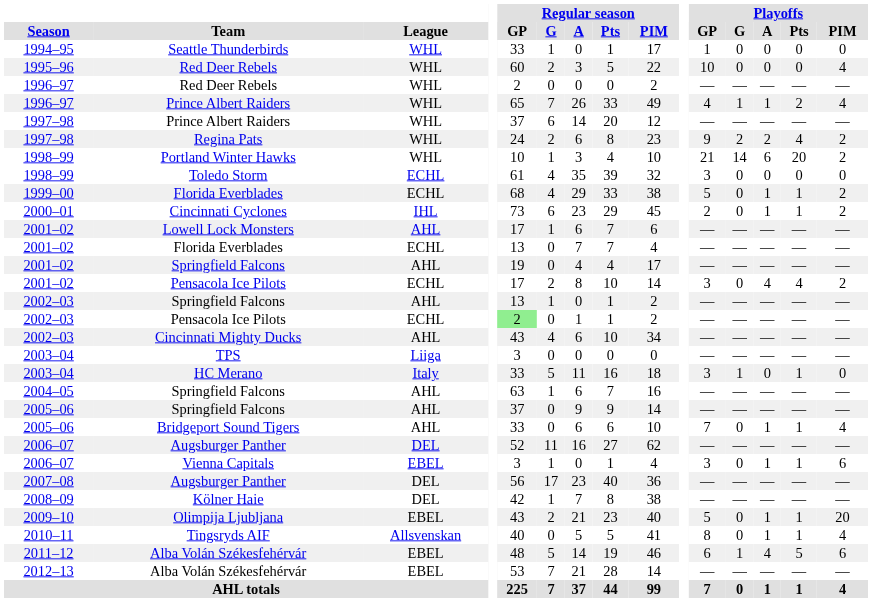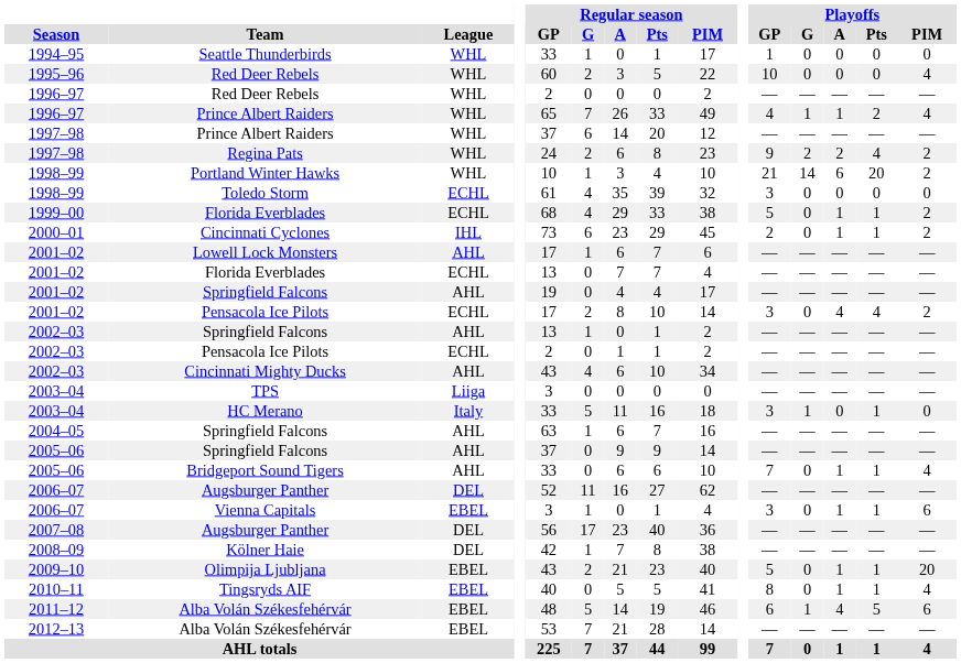2002–03 / Pensacola Ice Pilots | Regular season / GP: lightgreen background -> no background
Tingsryds AIF | League: Allsvenskan -> EBEL
